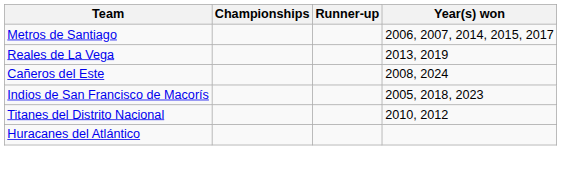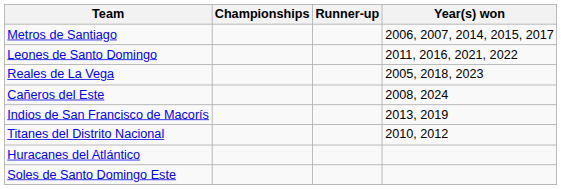+ row: Leones de Santo Domingo | 2011, 2016, 2021, 2022
Reales de La Vega | Year(s) won: 2013, 2019 -> 2005, 2018, 2023
Indios de San Francisco de Macorís | Year(s) won: 2005, 2018, 2023 -> 2013, 2019
+ row: Soles de Santo Domingo Este
